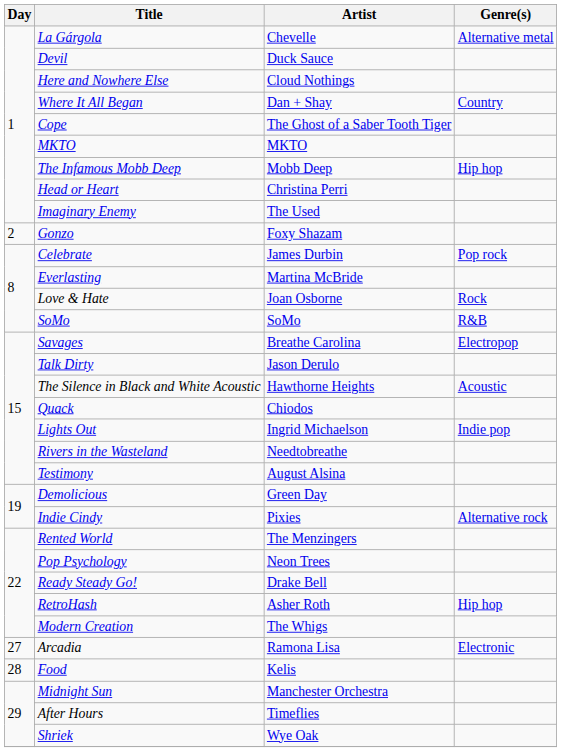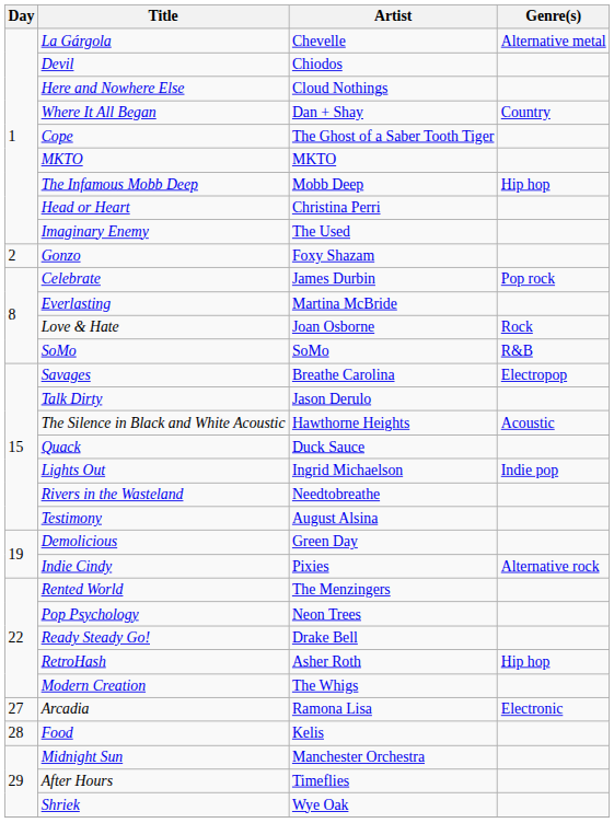Devil | Artist: Duck Sauce -> Chiodos
Quack | Artist: Chiodos -> Duck Sauce
